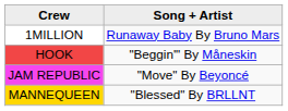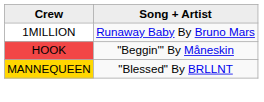- row: JAM REPUBLIC | "Move" By Beyoncé
